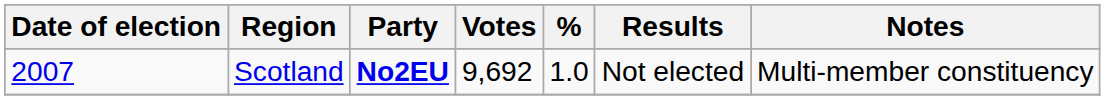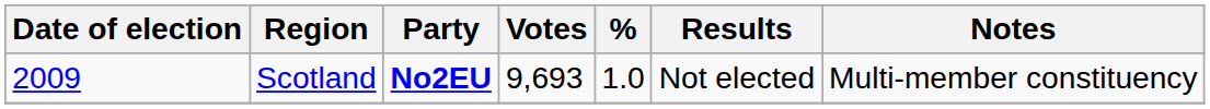Scotland | Date of election: 2007 -> 2009
Scotland | Votes: 9,692 -> 9,693
